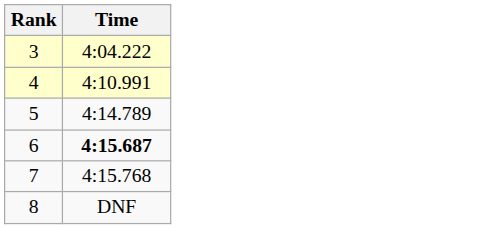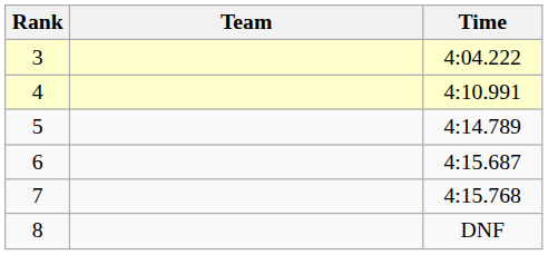+ column: Team
6 | Time: bold -> normal
